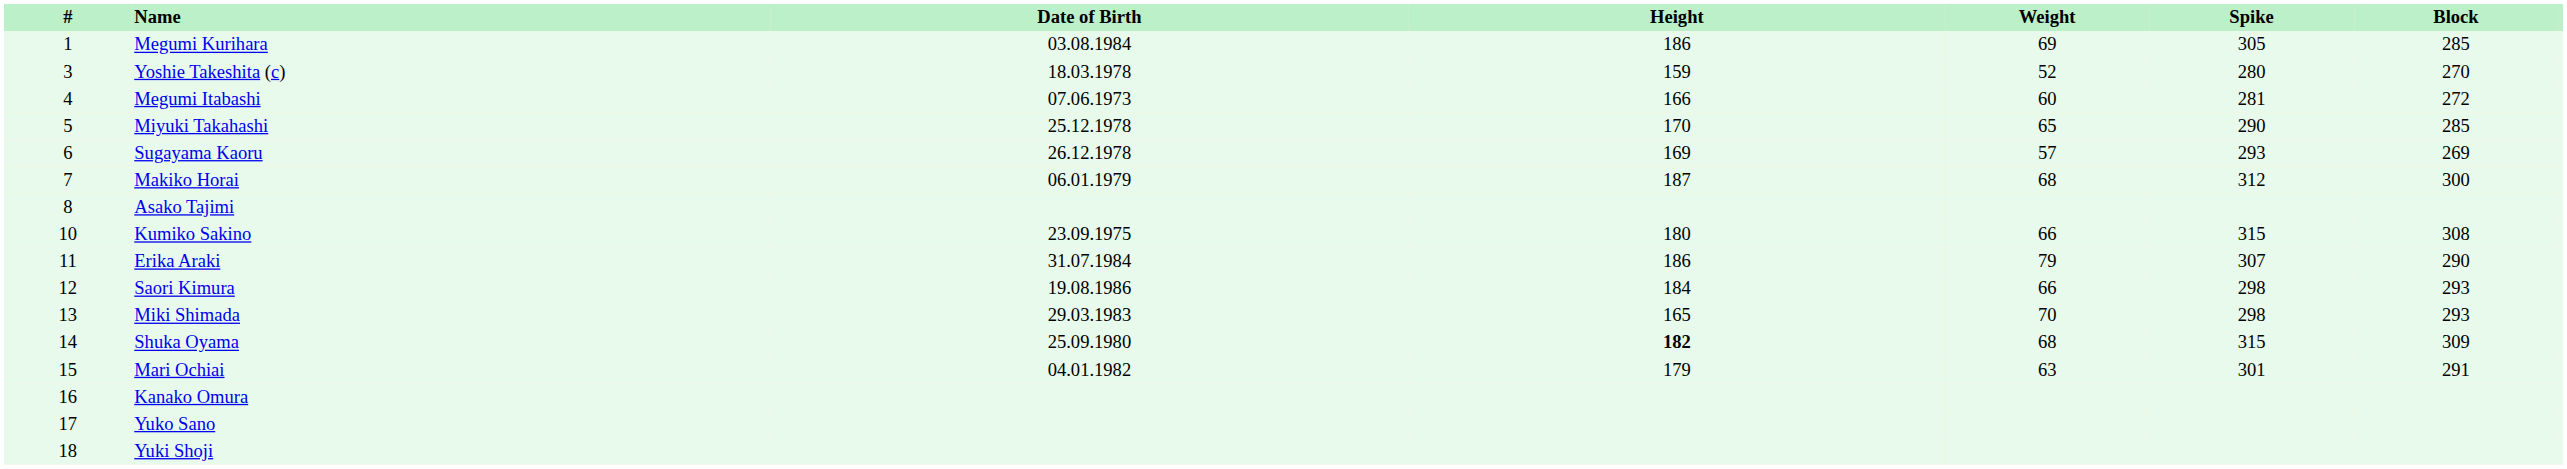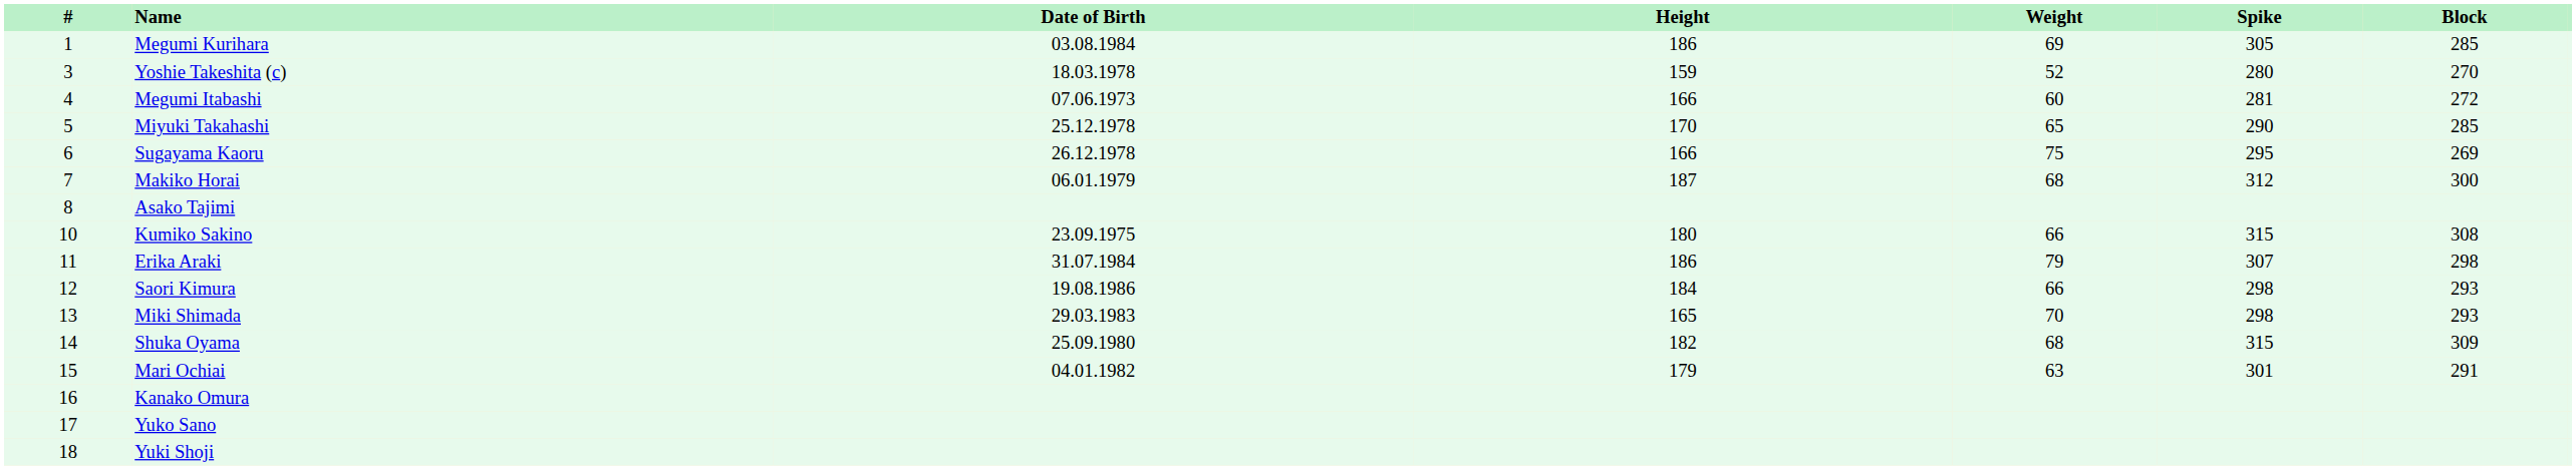Sugayama Kaoru | Height: 169 -> 166
Sugayama Kaoru | Weight: 57 -> 75
Sugayama Kaoru | Spike: 293 -> 295
Erika Araki | Block: 290 -> 298
Shuka Oyama | Height: bold -> normal
